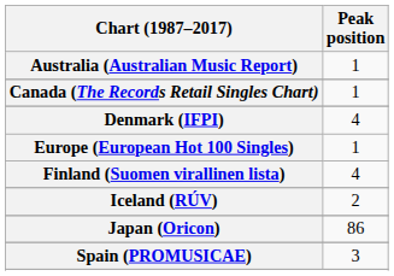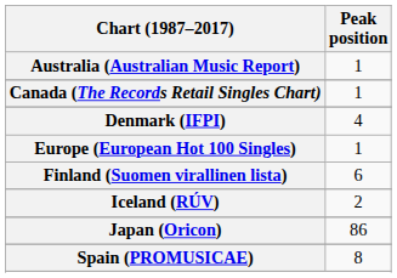Finland (Suomen virallinen lista) | Peak position: 4 -> 6
Spain (PROMUSICAE) | Peak position: 3 -> 8
